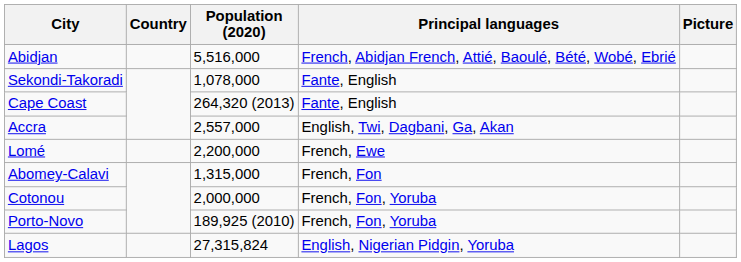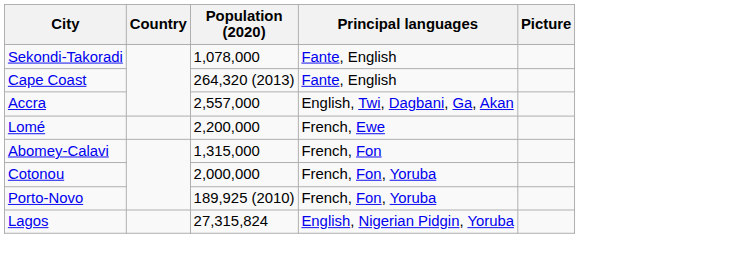- row: Abidjan | 5,516,000 | French, Abidjan French, Attié, Baoulé, Bété, Wobé, Ebrié
